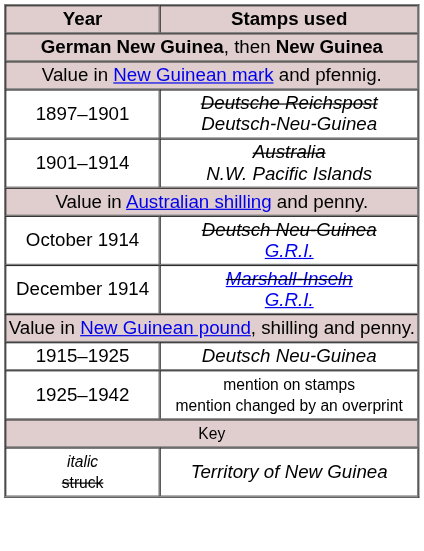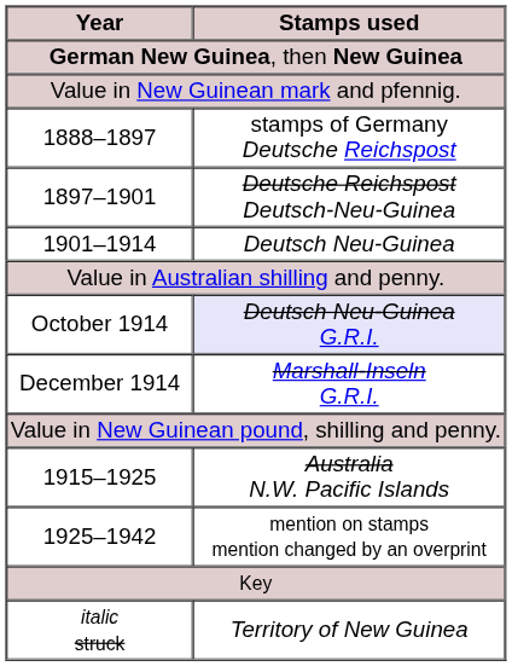+ row: 1888–1897 | stamps of Germany Deutsche Reichspost
1901–1914 | Stamps used: Australia N.W. Pacific Islands -> Deutsch Neu-Guinea
October 1914 | Stamps used: no background -> lavender background
1915–1925 | Stamps used: Deutsch Neu-Guinea -> Australia N.W. Pacific Islands
